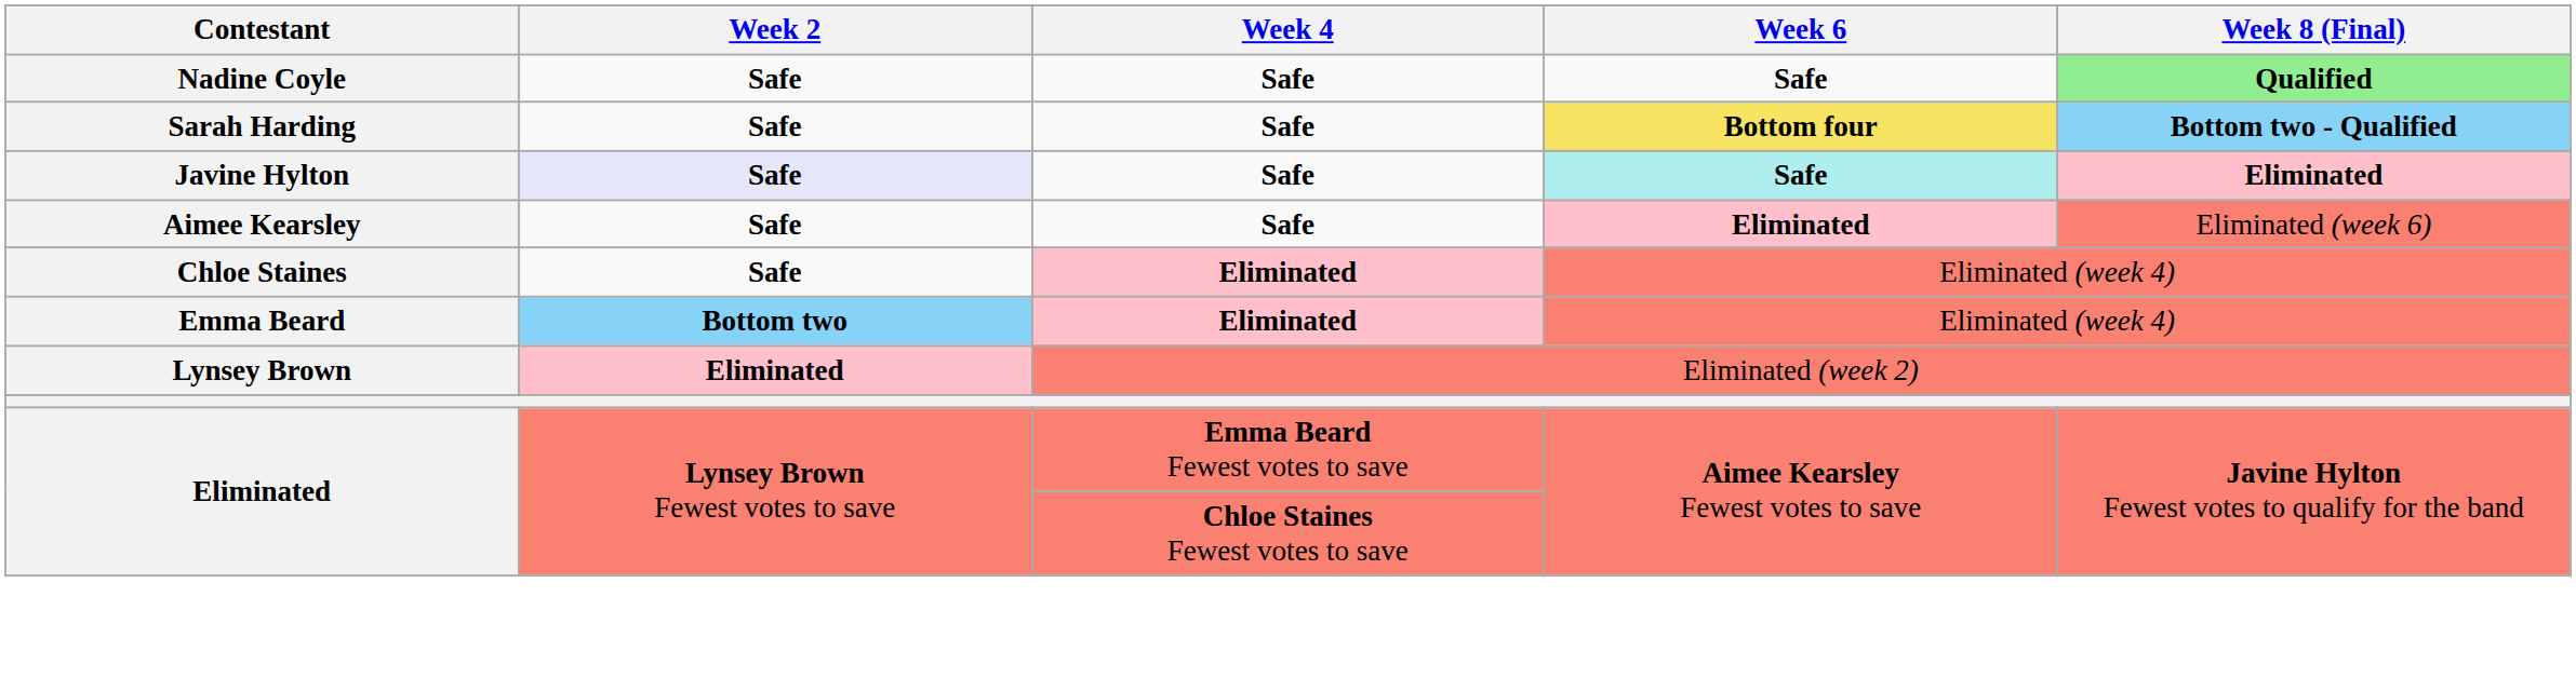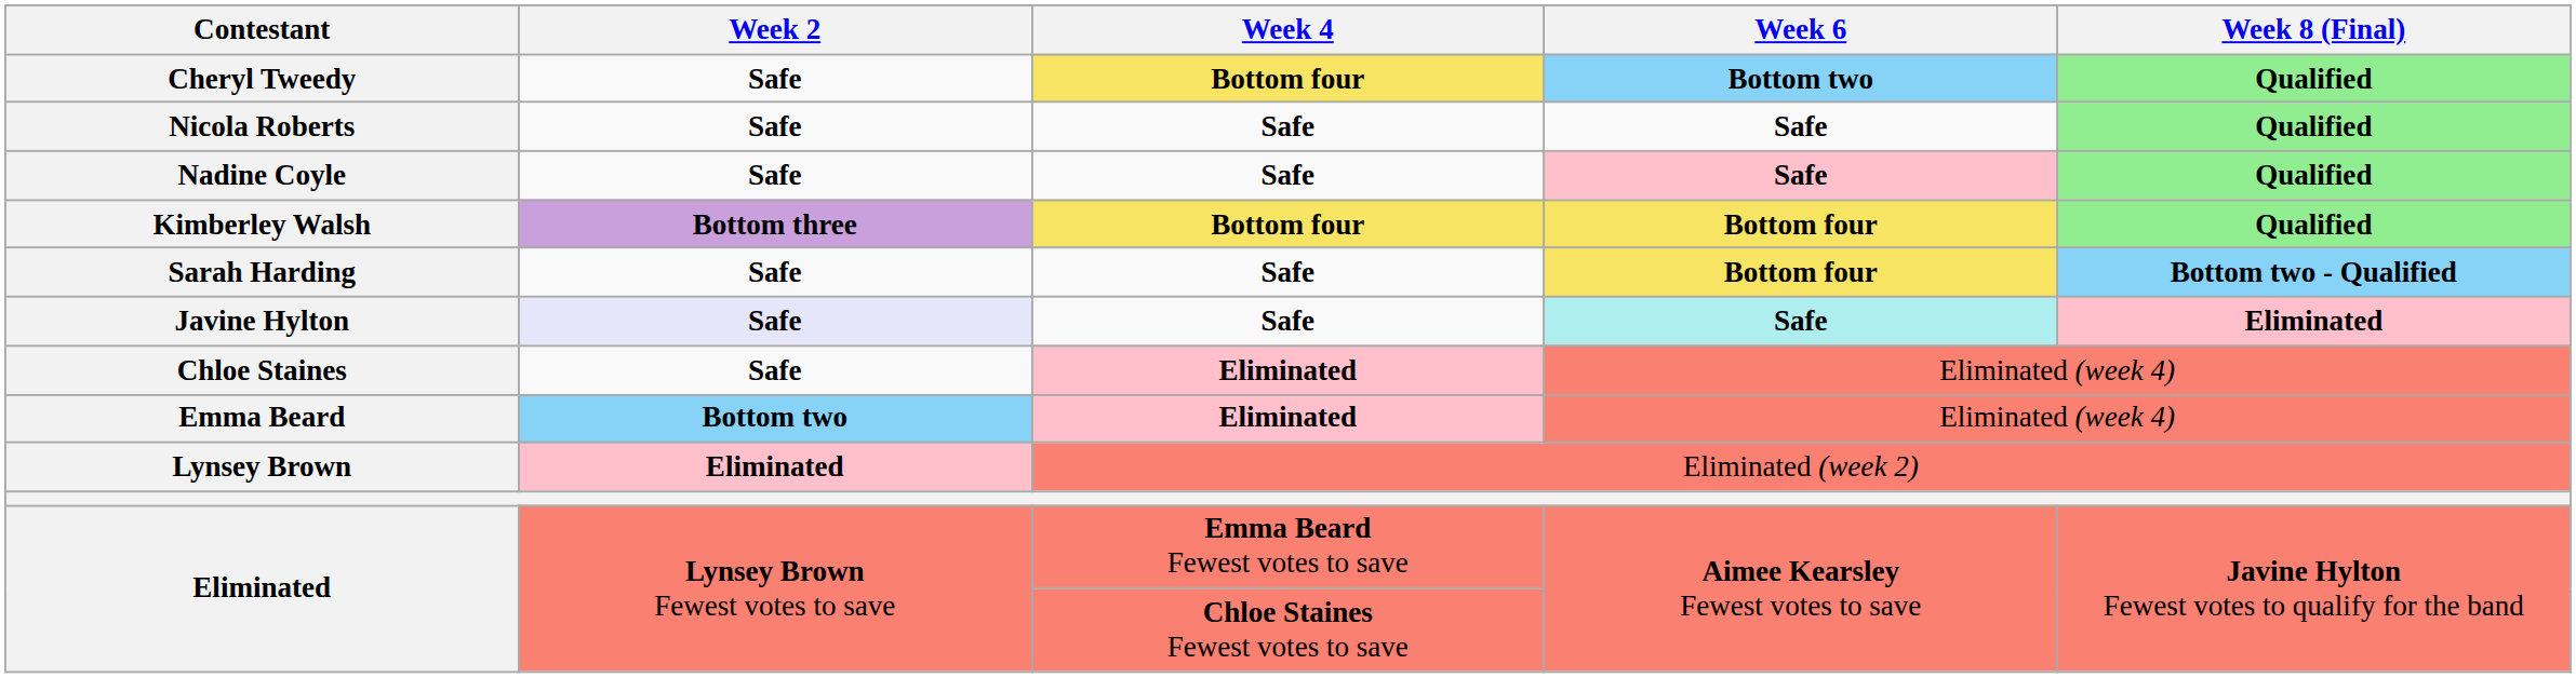+ row: Cheryl Tweedy | Safe | Bottom four | Bottom two | Qualified
+ row: Nicola Roberts | Safe | Safe | Safe | Qualified
Nadine Coyle | Week 6: no background -> pink background
+ row: Kimberley Walsh | Bottom three | Bottom four | Bottom four | Qualified
- row: Aimee Kearsley | Safe | Safe | Eliminated | Eliminated (week 6)
